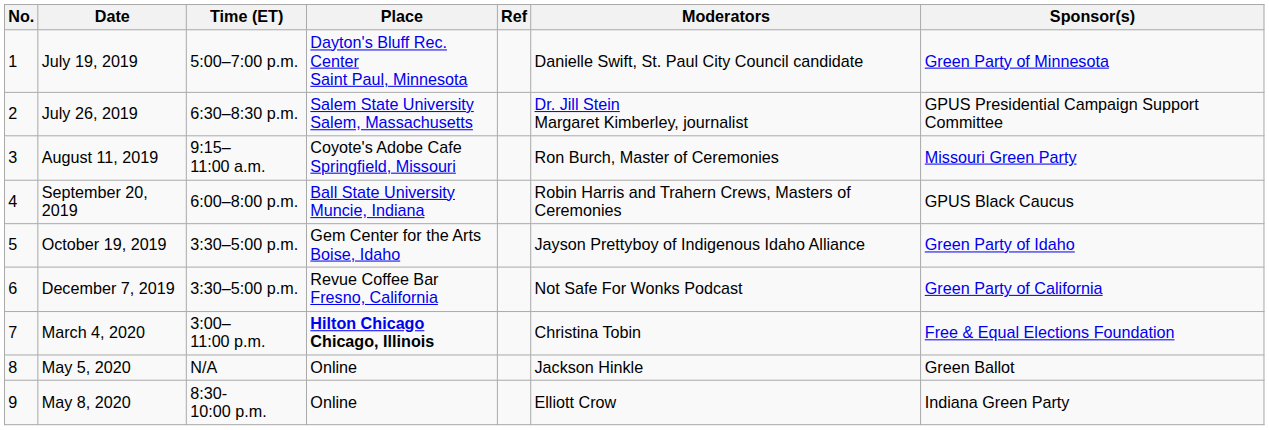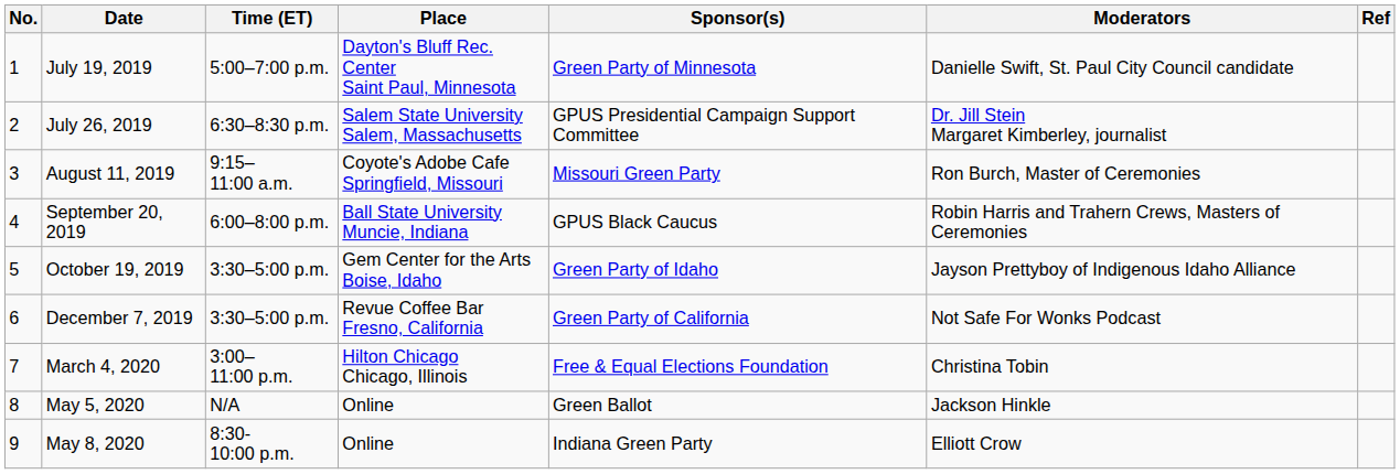columns swapped: Sponsor(s) <-> Ref
March 4, 2020 | Place: bold -> normal
